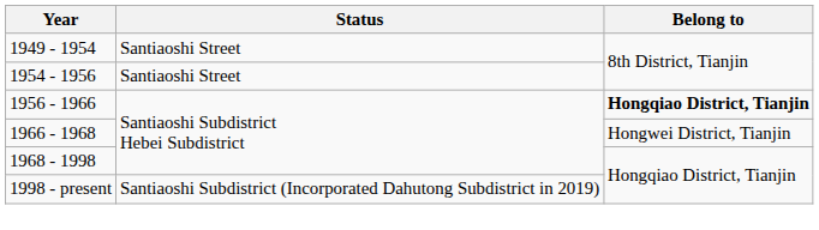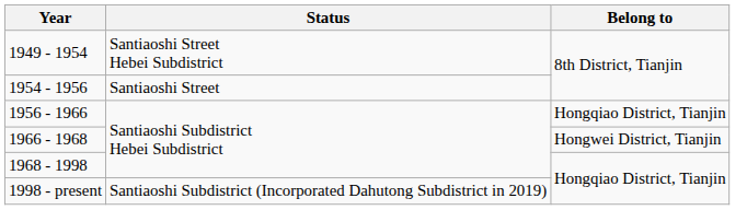1949 - 1954 | Status: Santiaoshi Street -> Santiaoshi Street Hebei Subdistrict
1956 - 1966 | Belong to: bold -> normal
